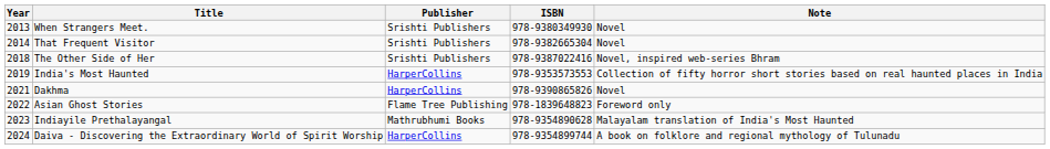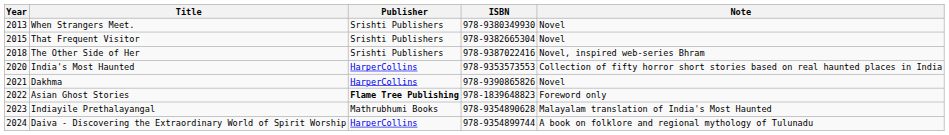That Frequent Visitor | Year: 2014 -> 2015
India's Most Haunted | Year: 2019 -> 2020
Asian Ghost Stories | Publisher: normal -> bold
